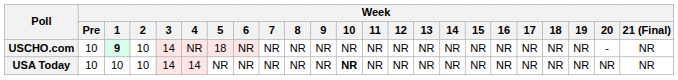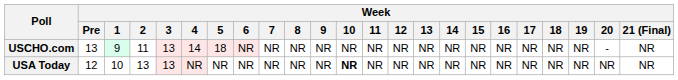USCHO.com | Week / Pre: 10 -> 13
USCHO.com | Week / 1: bold -> normal
USCHO.com | Week / 2: 10 -> 11
USCHO.com | Week / 3: 14 -> 13
USCHO.com | Week / 4: NR -> 14
USA Today | Week / Pre: 10 -> 12
USA Today | Week / 2: 10 -> 13
USA Today | Week / 3: 14 -> 13
USA Today | Week / 4: 14 -> NR
